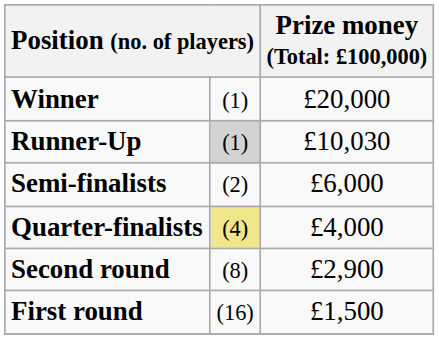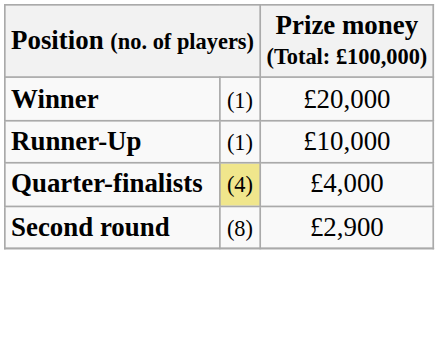Runner-Up | column 2: lightgrey background -> no background
Runner-Up | column 3: £10,030 -> £10,000
- row: Semi-finalists | (2) | £6,000
- row: First round | (16) | £1,500
